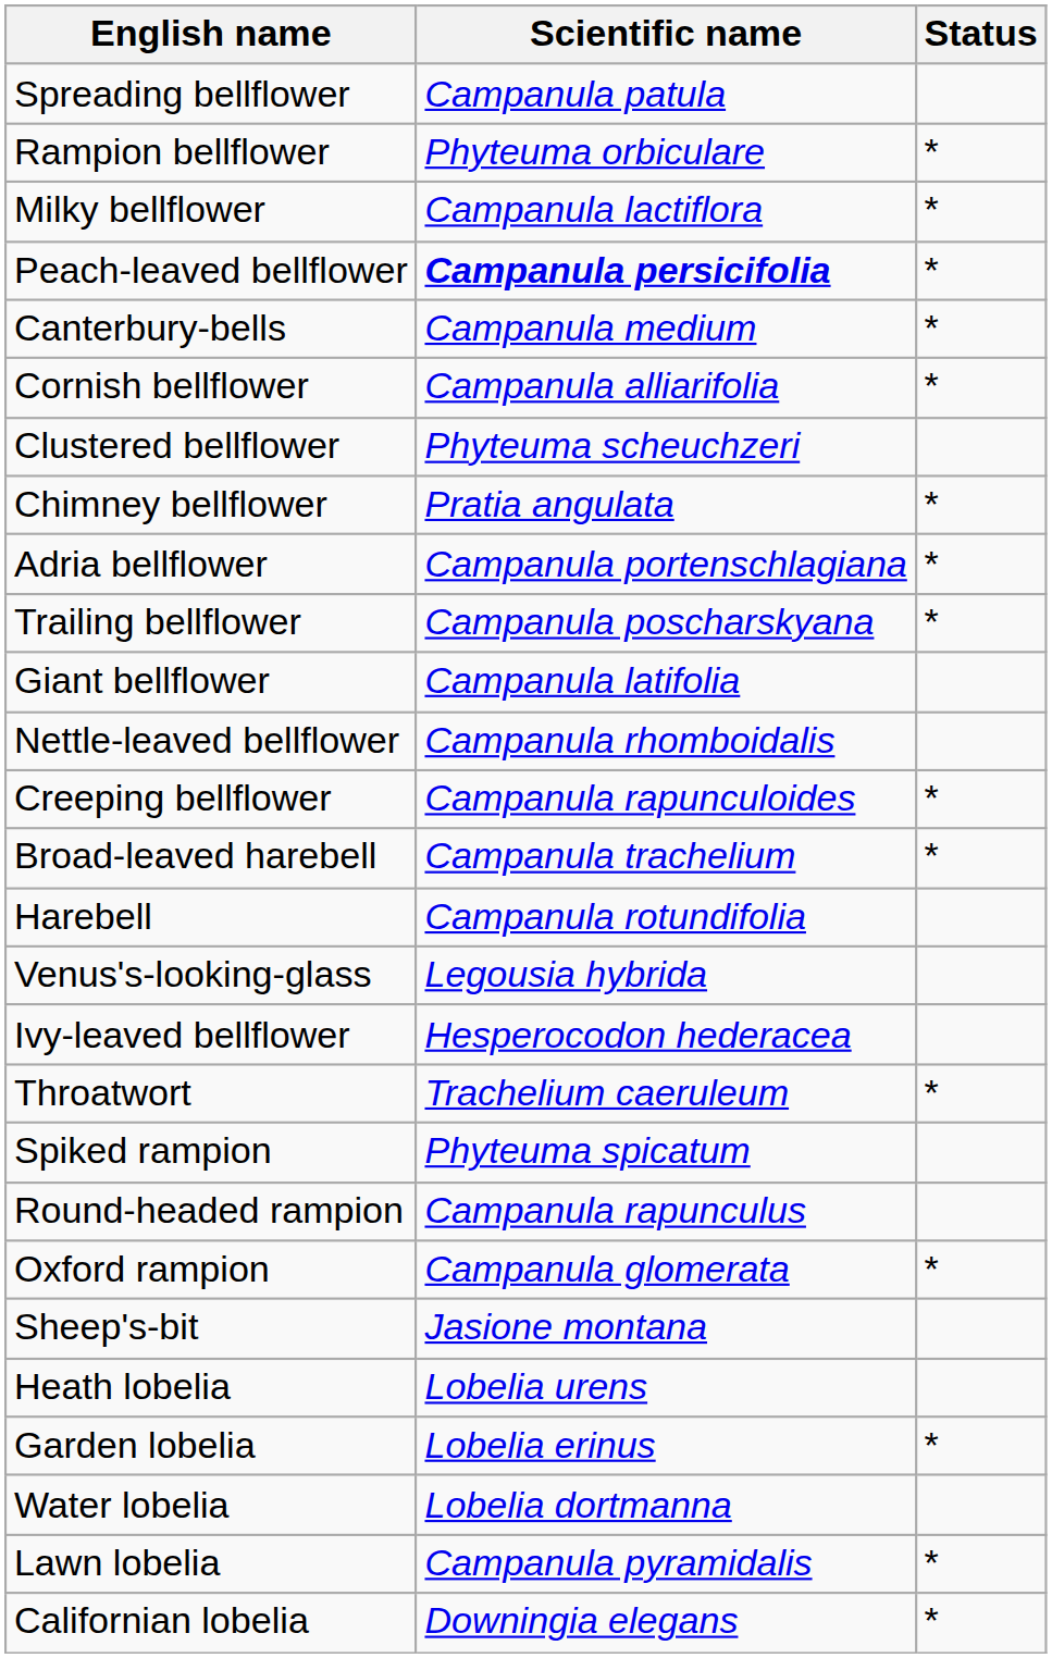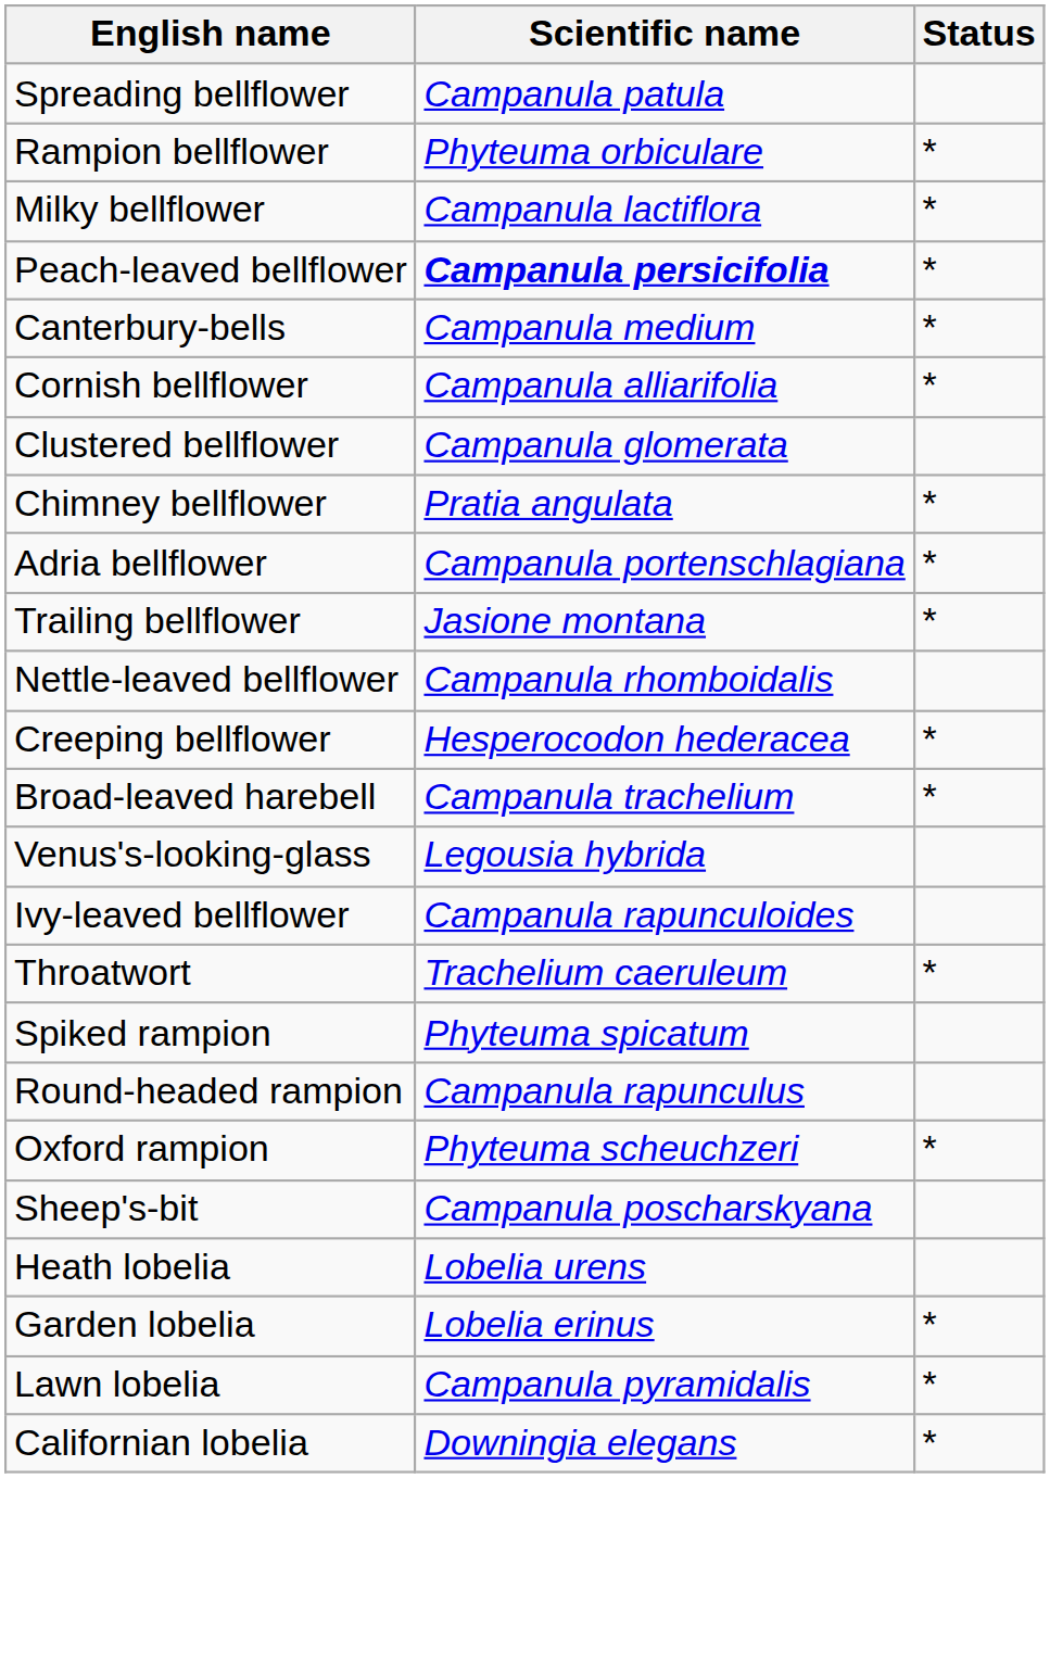Clustered bellflower | Scientific name: Phyteuma scheuchzeri -> Campanula glomerata
Trailing bellflower | Scientific name: Campanula poscharskyana -> Jasione montana
- row: Giant bellflower | Campanula latifolia
Creeping bellflower | Scientific name: Campanula rapunculoides -> Hesperocodon hederacea
- row: Harebell | Campanula rotundifolia
Ivy-leaved bellflower | Scientific name: Hesperocodon hederacea -> Campanula rapunculoides
Oxford rampion | Scientific name: Campanula glomerata -> Phyteuma scheuchzeri
Sheep's-bit | Scientific name: Jasione montana -> Campanula poscharskyana
- row: Water lobelia | Lobelia dortmanna
